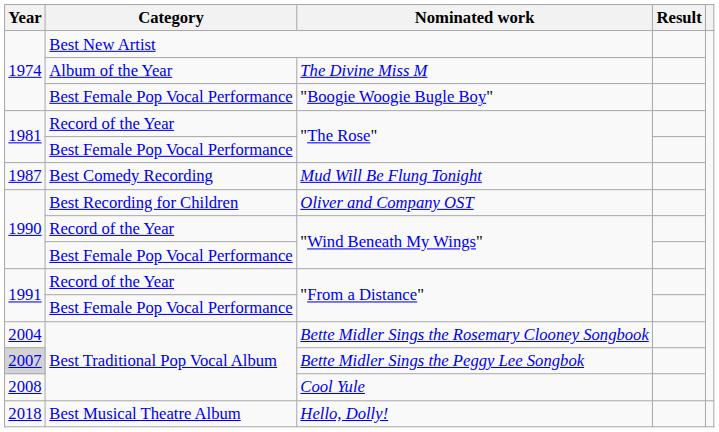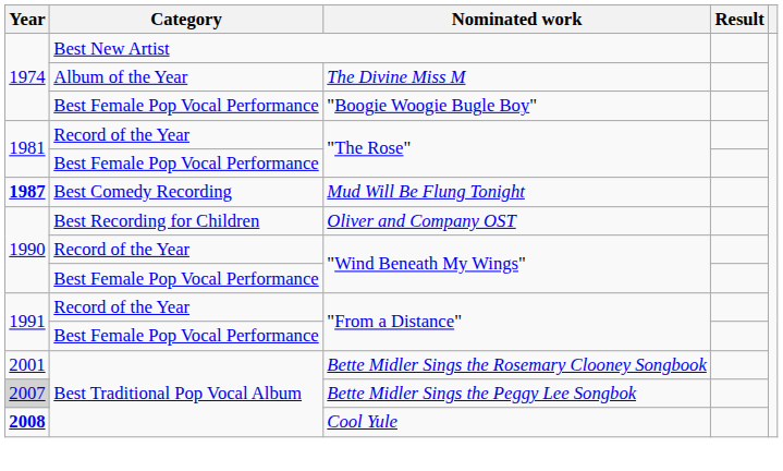Mud Will Be Flung Tonight | Year: normal -> bold
Bette Midler Sings the Rosemary Clooney Songbook | Year: 2004 -> 2001
Cool Yule | Year: normal -> bold
- row: 2018 | Best Musical Theatre Album | Hello, Dolly!
